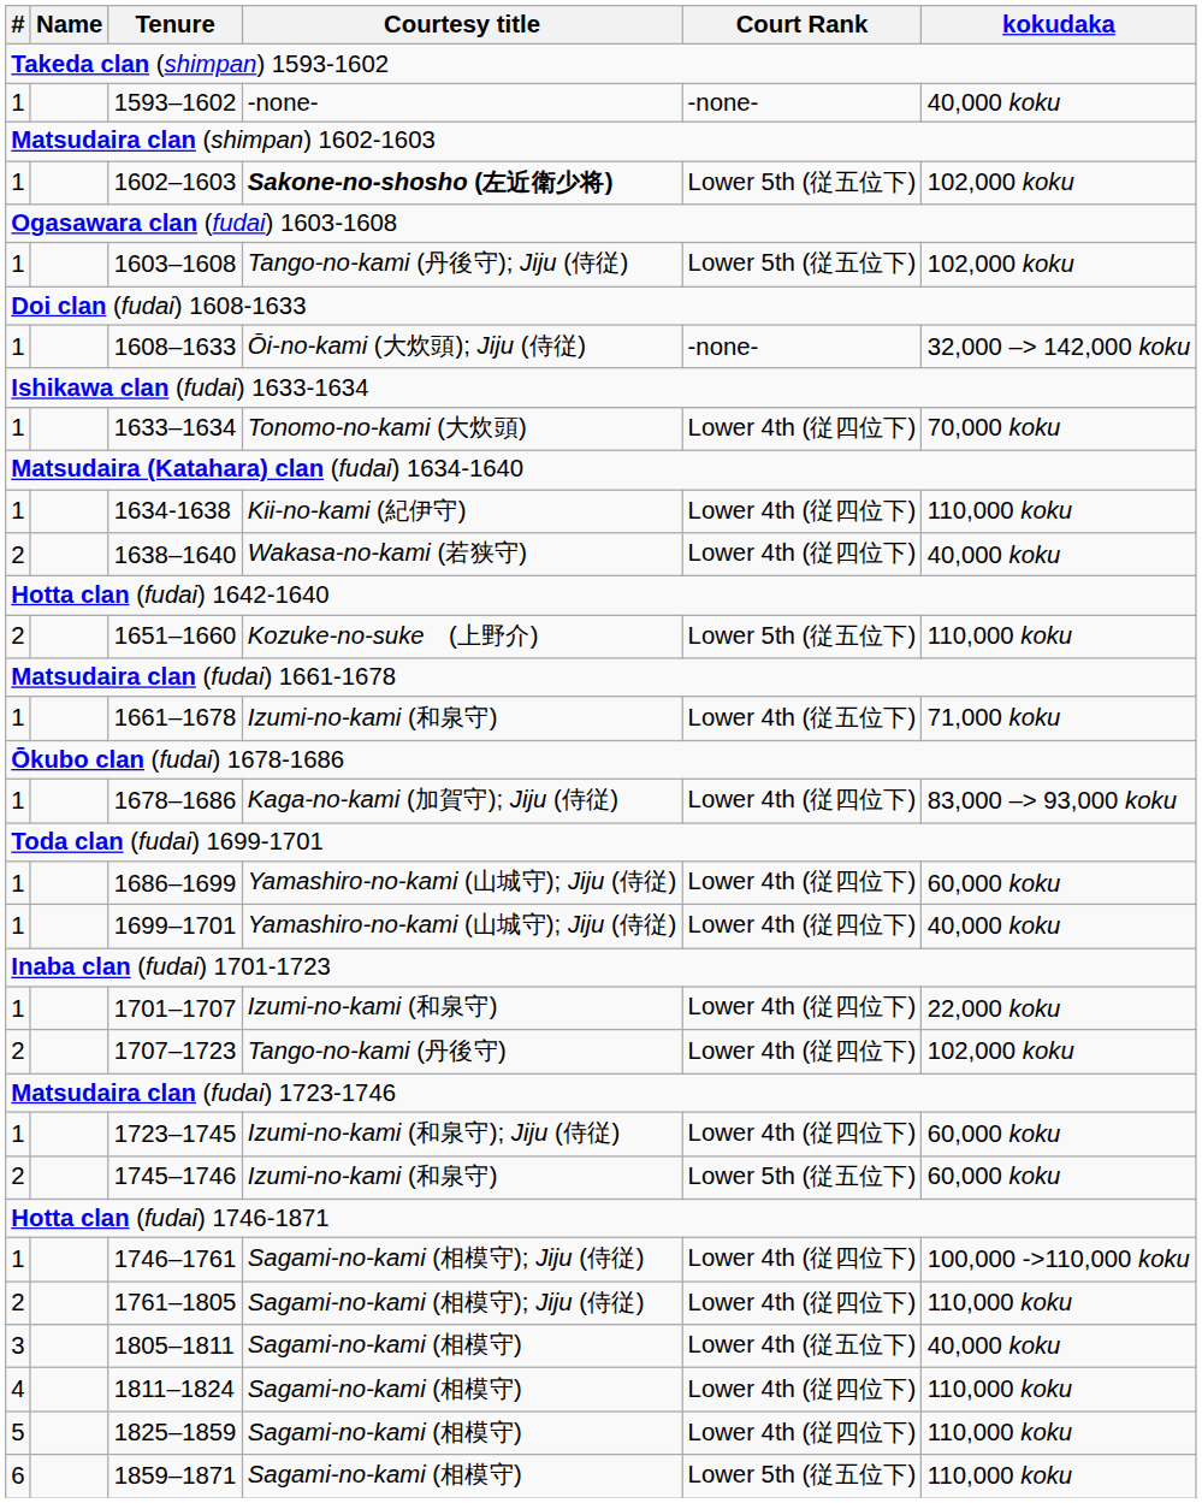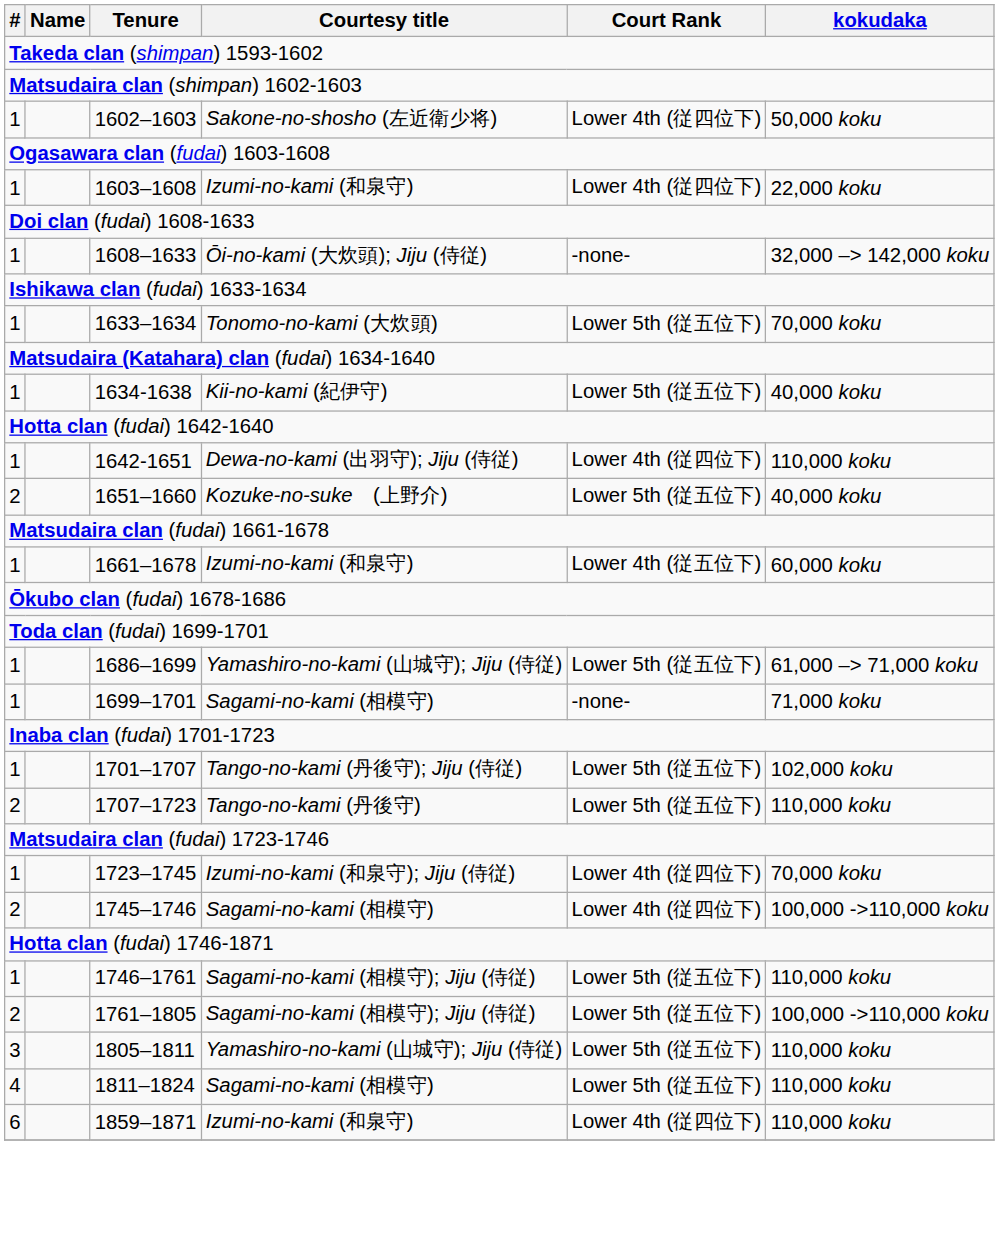- row: 1 | 1593–1602 | -none- | -none- | 40,000 koku
1602–1603 | Courtesy title: bold -> normal
1602–1603 | Court Rank: Lower 5th (従五位下) -> Lower 4th (従四位下)
1602–1603 | kokudaka: 102,000 koku -> 50,000 koku
1603–1608 | Courtesy title: Tango-no-kami (丹後守); Jiju (侍従) -> Izumi-no-kami (和泉守)
1603–1608 | Court Rank: Lower 5th (従五位下) -> Lower 4th (従四位下)
1603–1608 | kokudaka: 102,000 koku -> 22,000 koku
1633–1634 | Court Rank: Lower 4th (従四位下) -> Lower 5th (従五位下)
1634-1638 | Court Rank: Lower 4th (従四位下) -> Lower 5th (従五位下)
1634-1638 | kokudaka: 110,000 koku -> 40,000 koku
- row: 2 | 1638–1640 | Wakasa-no-kami (若狭守) | Lower 4th (従四位下) | 40,000 koku
+ row: 1 | 1642-1651 | Dewa-no-kami (出羽守); Jiju (侍従) | Lower 4th (従四位下) | 110,000 koku
1651–1660 | kokudaka: 110,000 koku -> 40,000 koku
1661–1678 | kokudaka: 71,000 koku -> 60,000 koku
- row: 1 | 1678–1686 | Kaga-no-kami (加賀守); Jiju (侍従) | Lower 4th (従四位下) | 83,000 –> 93,000 koku
1686–1699 | Court Rank: Lower 4th (従四位下) -> Lower 5th (従五位下)
1686–1699 | kokudaka: 60,000 koku -> 61,000 –> 71,000 koku
1699–1701 | Courtesy title: Yamashiro-no-kami (山城守); Jiju (侍従) -> Sagami-no-kami (相模守)
1699–1701 | Court Rank: Lower 4th (従四位下) -> -none-
1699–1701 | kokudaka: 40,000 koku -> 71,000 koku
1701–1707 | Courtesy title: Izumi-no-kami (和泉守) -> Tango-no-kami (丹後守); Jiju (侍従)
1701–1707 | Court Rank: Lower 4th (従四位下) -> Lower 5th (従五位下)
1701–1707 | kokudaka: 22,000 koku -> 102,000 koku
1707–1723 | Court Rank: Lower 4th (従四位下) -> Lower 5th (従五位下)
1707–1723 | kokudaka: 102,000 koku -> 110,000 koku
1723–1745 | kokudaka: 60,000 koku -> 70,000 koku
1745–1746 | Courtesy title: Izumi-no-kami (和泉守) -> Sagami-no-kami (相模守)
1745–1746 | Court Rank: Lower 5th (従五位下) -> Lower 4th (従四位下)
1745–1746 | kokudaka: 60,000 koku -> 100,000 ->110,000 koku
1746–1761 | Court Rank: Lower 4th (従四位下) -> Lower 5th (従五位下)
1746–1761 | kokudaka: 100,000 ->110,000 koku -> 110,000 koku
1761–1805 | Court Rank: Lower 4th (従四位下) -> Lower 5th (従五位下)
1761–1805 | kokudaka: 110,000 koku -> 100,000 ->110,000 koku
1805–1811 | Courtesy title: Sagami-no-kami (相模守) -> Yamashiro-no-kami (山城守); Jiju (侍従)
1805–1811 | Court Rank: Lower 4th (従五位下) -> Lower 5th (従五位下)
1805–1811 | kokudaka: 40,000 koku -> 110,000 koku
1811–1824 | Court Rank: Lower 4th (従四位下) -> Lower 5th (従五位下)
- row: 5 | 1825–1859 | Sagami-no-kami (相模守) | Lower 4th (従四位下) | 110,000 koku
1859–1871 | Courtesy title: Sagami-no-kami (相模守) -> Izumi-no-kami (和泉守)
1859–1871 | Court Rank: Lower 5th (従五位下) -> Lower 4th (従四位下)
